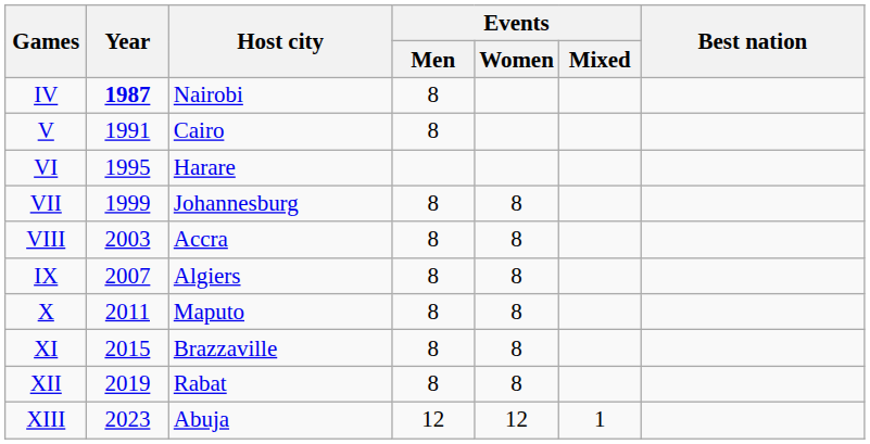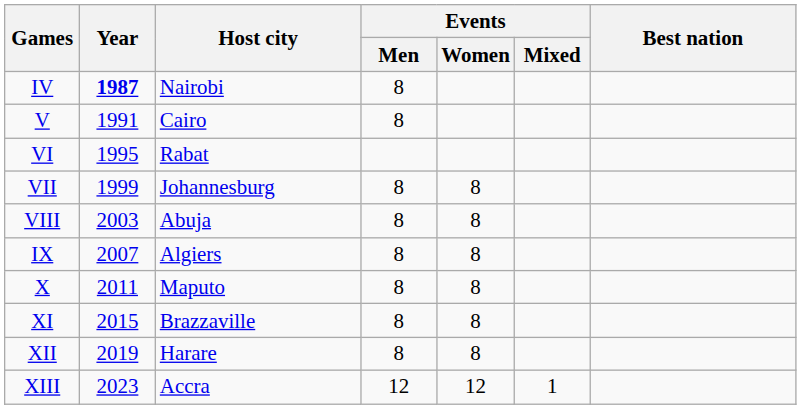VI | Host city: Harare -> Rabat
VIII | Host city: Accra -> Abuja
XII | Host city: Rabat -> Harare
XIII | Host city: Abuja -> Accra
